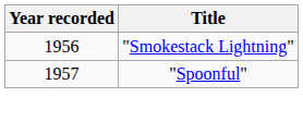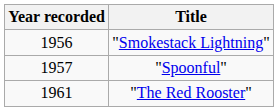+ row: 1961 | "The Red Rooster"
